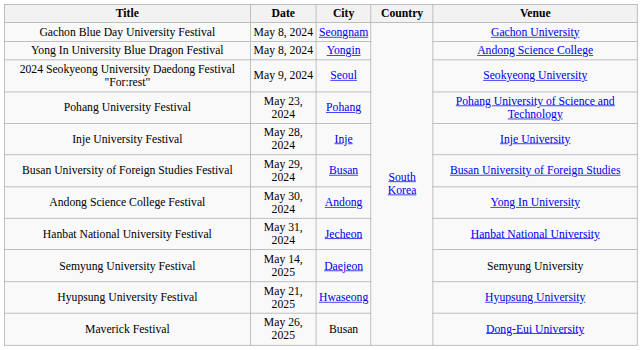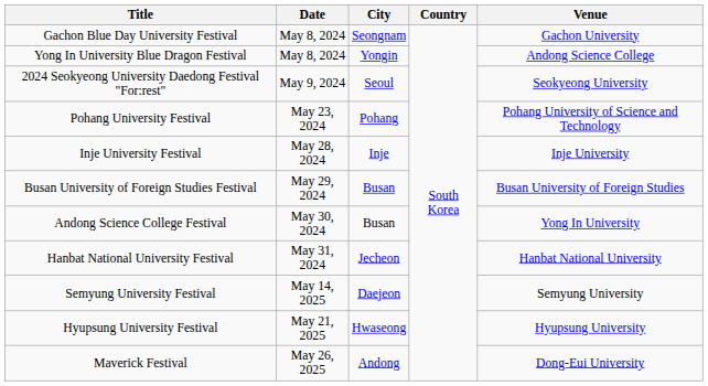Andong Science College Festival | City: Andong -> Busan
Maverick Festival | City: Busan -> Andong
